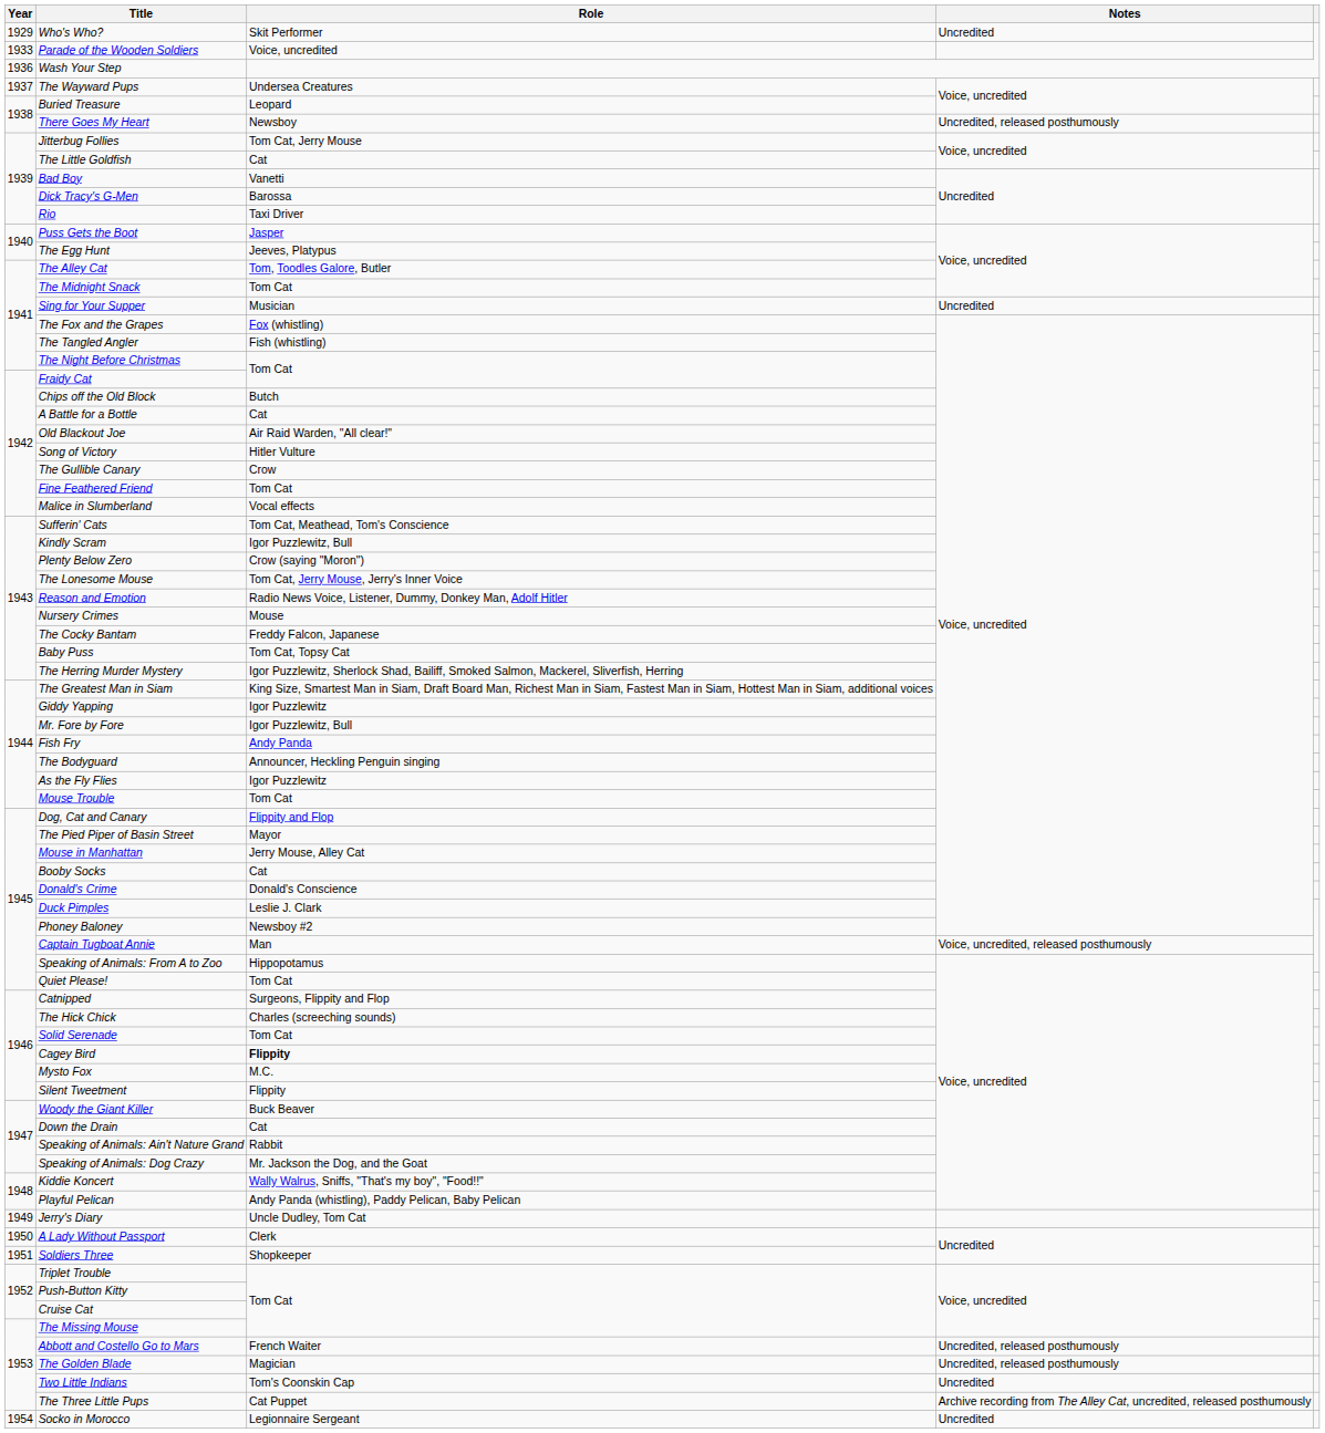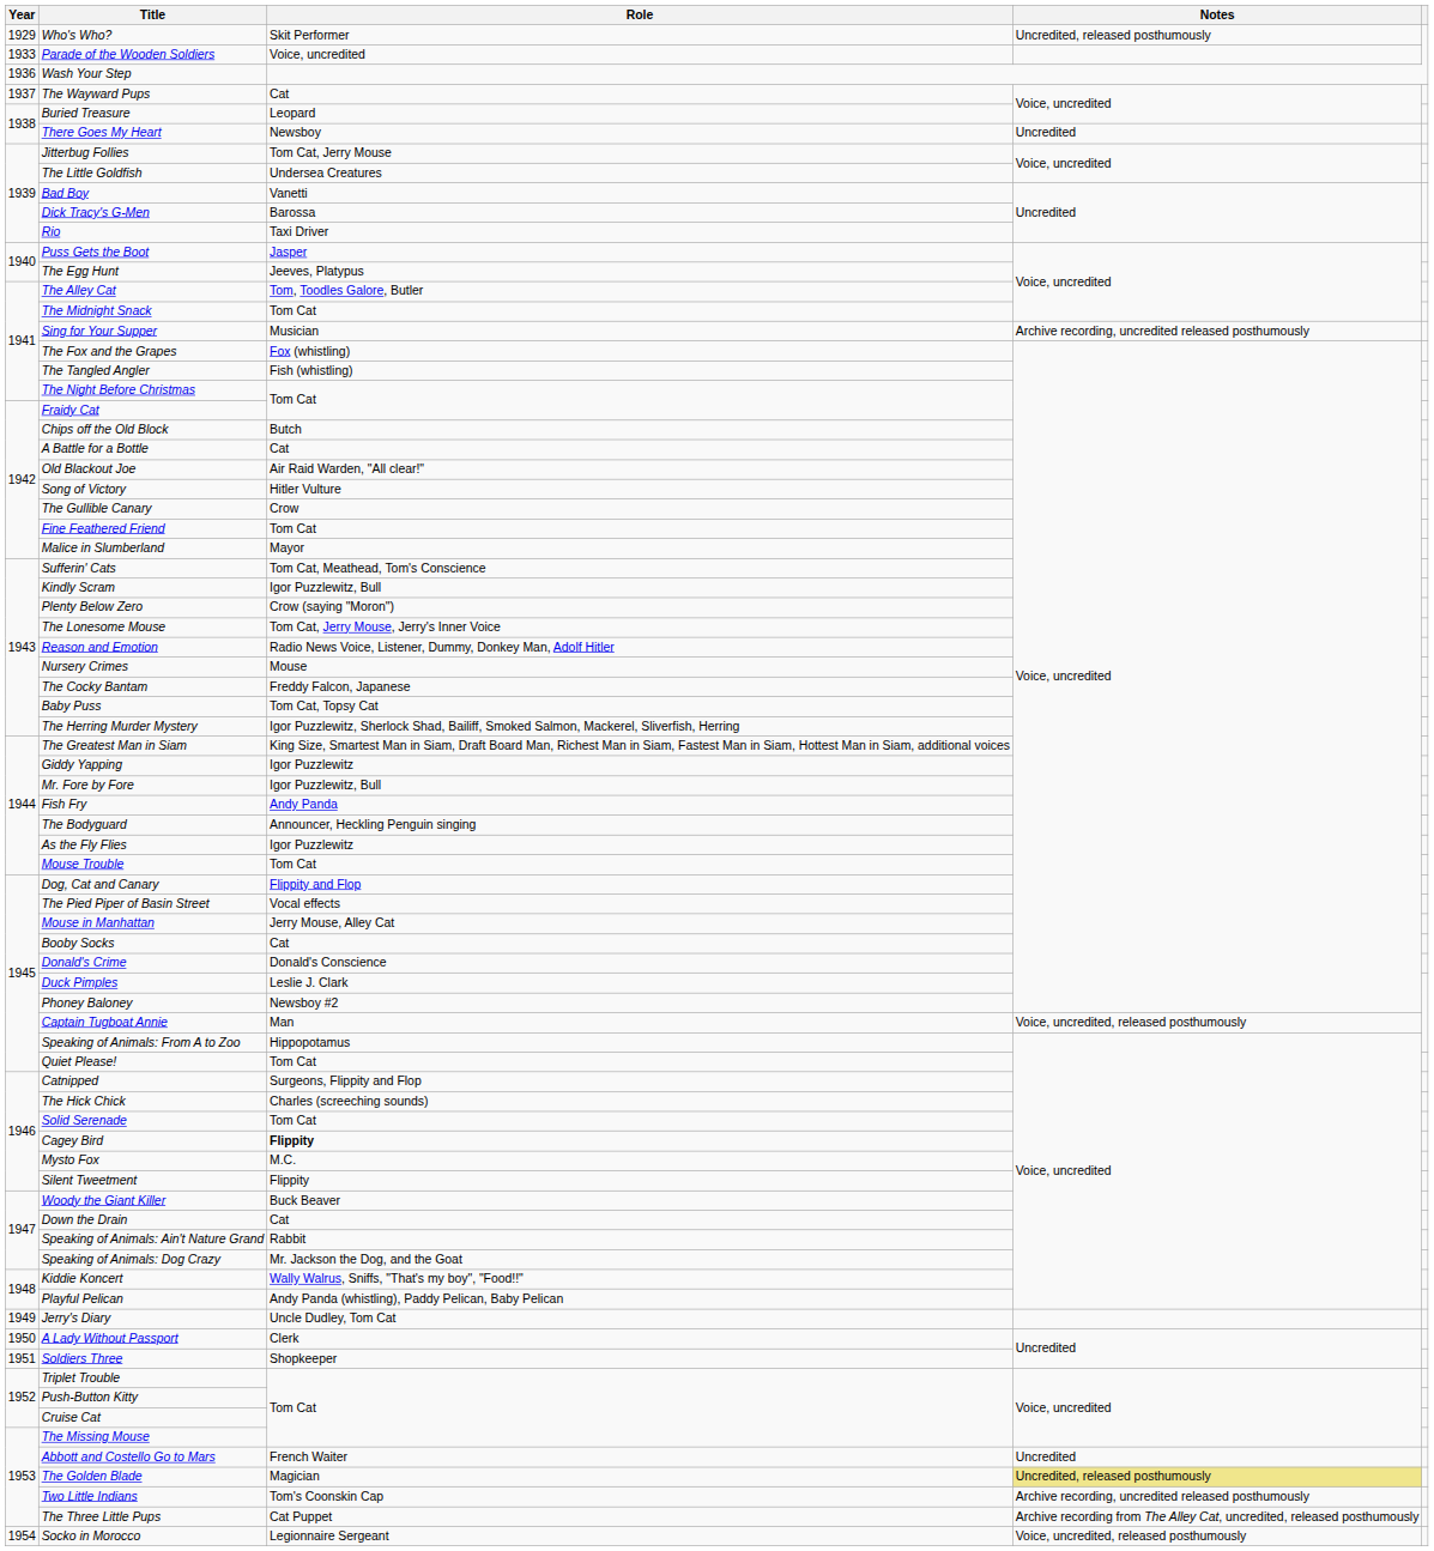Who's Who? | Notes: Uncredited -> Uncredited, released posthumously
The Wayward Pups | Role: Undersea Creatures -> Cat
There Goes My Heart | Notes: Uncredited, released posthumously -> Uncredited
The Little Goldfish | Role: Cat -> Undersea Creatures
Sing for Your Supper | Notes: Uncredited -> Archive recording, uncredited released posthumously
Malice in Slumberland | Role: Vocal effects -> Mayor
The Pied Piper of Basin Street | Role: Mayor -> Vocal effects
Abbott and Costello Go to Mars | Notes: Uncredited, released posthumously -> Uncredited
The Golden Blade | Notes: no background -> khaki background
Two Little Indians | Notes: Uncredited -> Archive recording, uncredited released posthumously
Socko in Morocco | Notes: Uncredited -> Voice, uncredited, released posthumously
